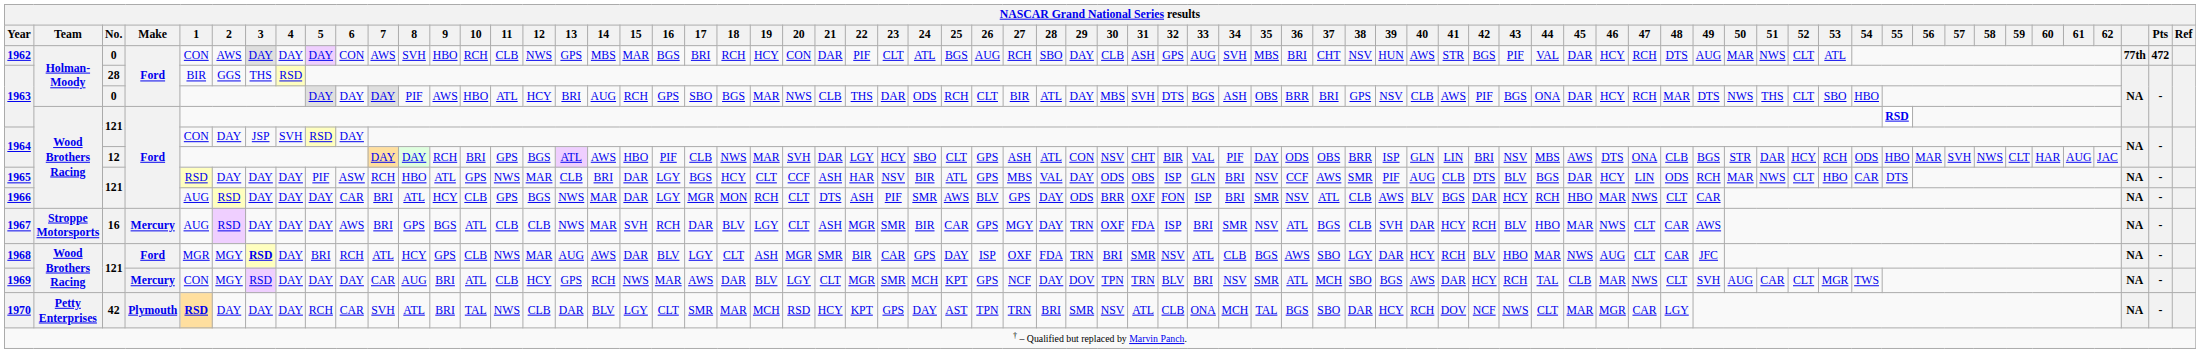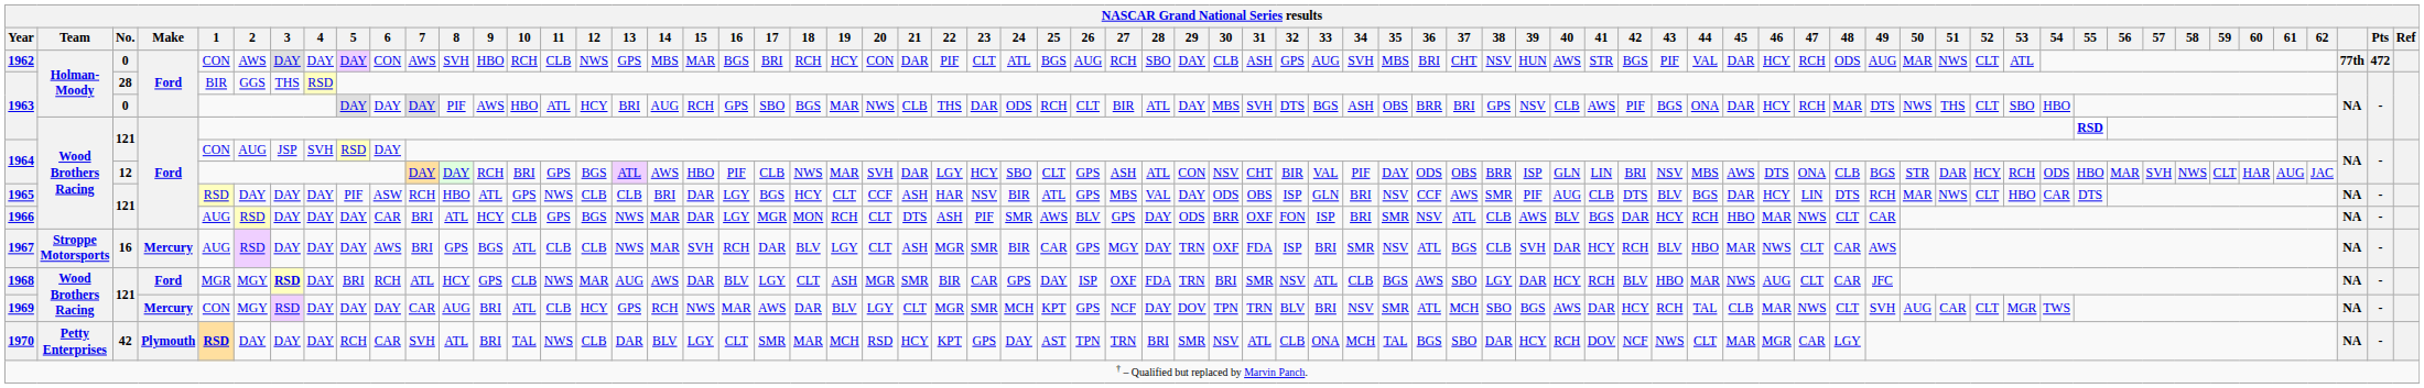1962 | NASCAR Grand National Series results / 48: DTS -> ODS
1964 / 121 | NASCAR Grand National Series results / 2: DAY -> AUG
1965 | NASCAR Grand National Series results / 12: MAR -> CLB
1965 | NASCAR Grand National Series results / 48: ODS -> DTS
